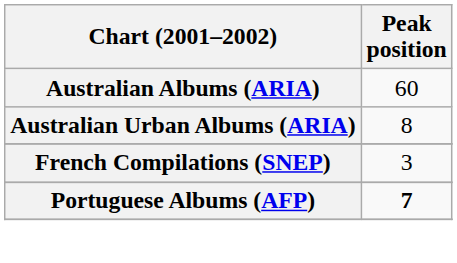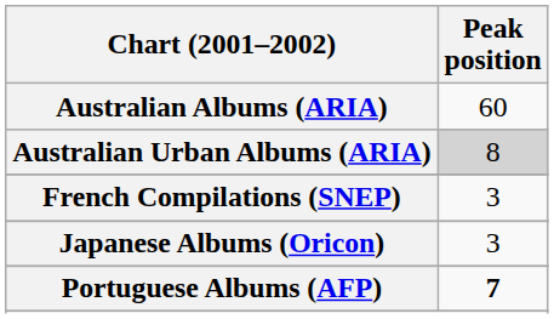Australian Urban Albums (ARIA) | Peak position: no background -> lightgrey background
+ row: Japanese Albums (Oricon) | 3
